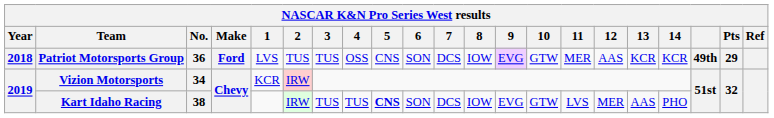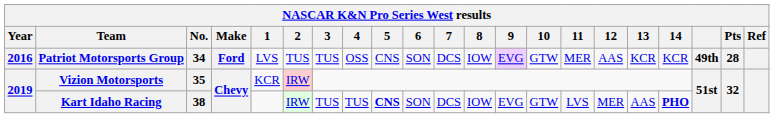Patriot Motorsports Group | Year: 2018 -> 2016
Patriot Motorsports Group | No.: 36 -> 34
Patriot Motorsports Group | Pts: 29 -> 28
Vizion Motorsports | No.: 34 -> 35
Kart Idaho Racing | 14: normal -> bold
